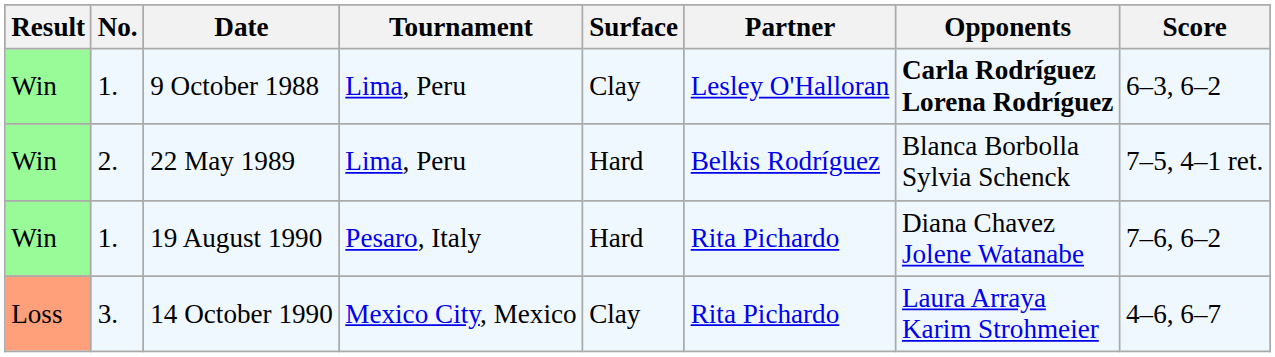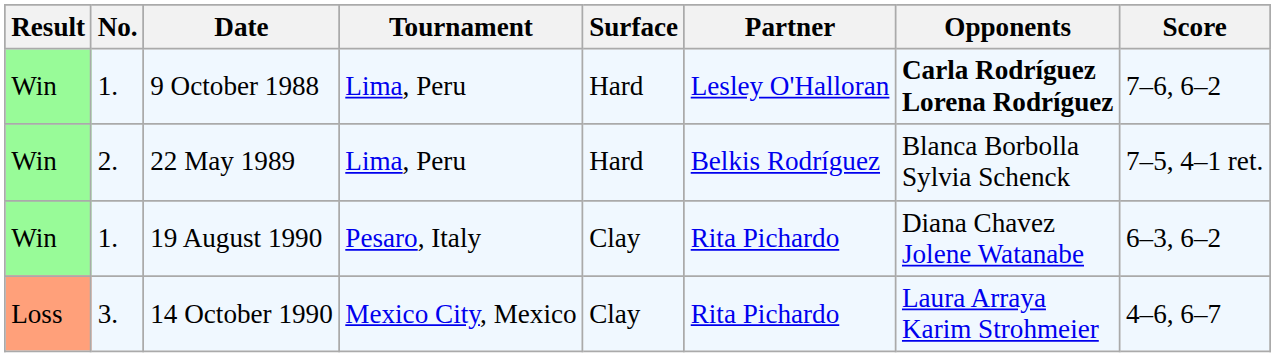9 October 1988 | Surface: Clay -> Hard
9 October 1988 | Score: 6–3, 6–2 -> 7–6, 6–2
19 August 1990 | Surface: Hard -> Clay
19 August 1990 | Score: 7–6, 6–2 -> 6–3, 6–2
